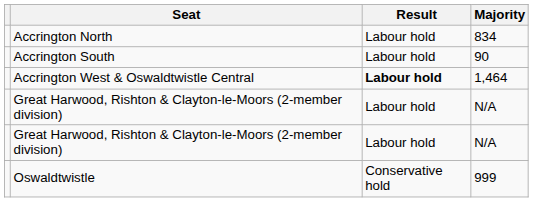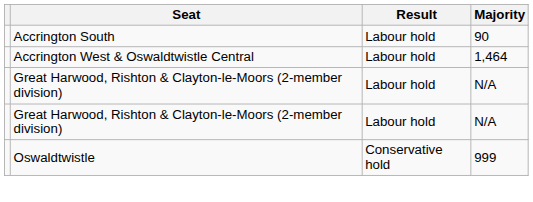- row: Accrington North | Labour hold | 834
Accrington West & Oswaldtwistle Central | Result: bold -> normal
